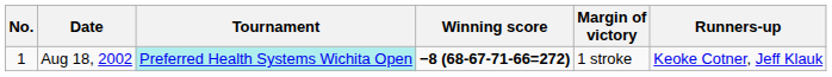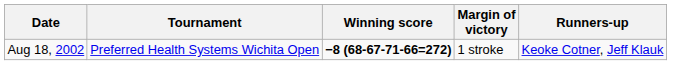- column: No. | 1
Aug 18, 2002 | Tournament: paleturquoise background -> no background
